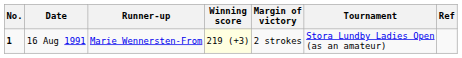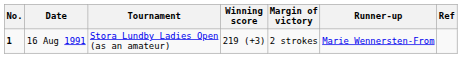columns swapped: Tournament <-> Runner-up
16 Aug 1991 | Winning score: lightyellow background -> no background
